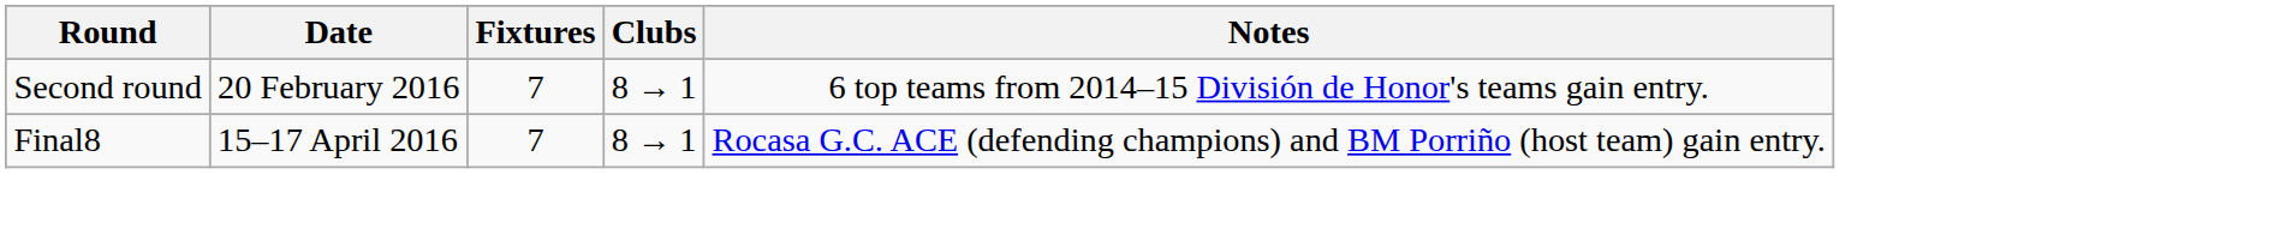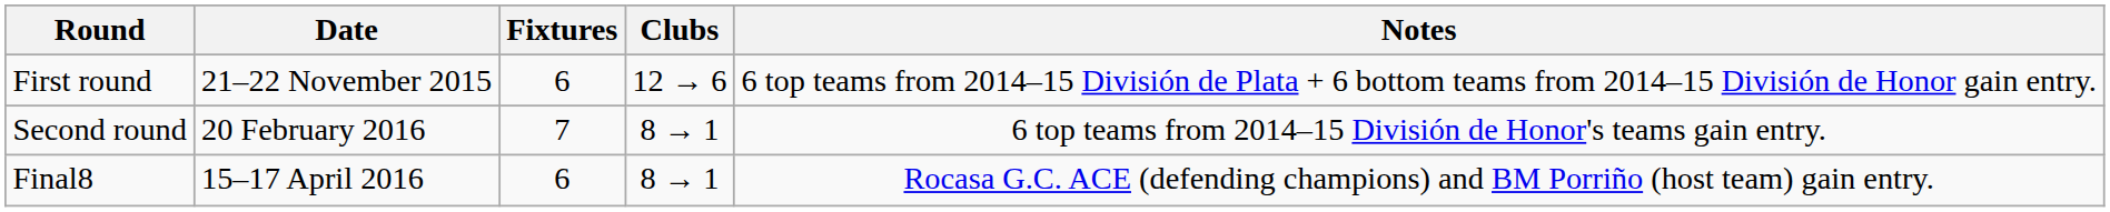+ row: First round | 21–22 November 2015 | 6 | 12 → 6 | 6 top teams from 2014–15 División de Plata + 6 bottom teams from 2014–15 División de Honor gain entry.
Final8 | Fixtures: 7 -> 6
